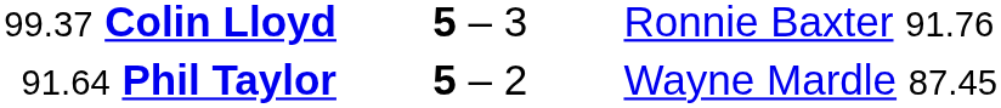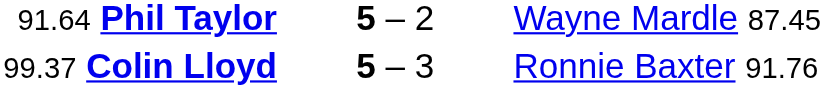rows swapped: 91.64 Phil Taylor <-> 99.37 Colin Lloyd
